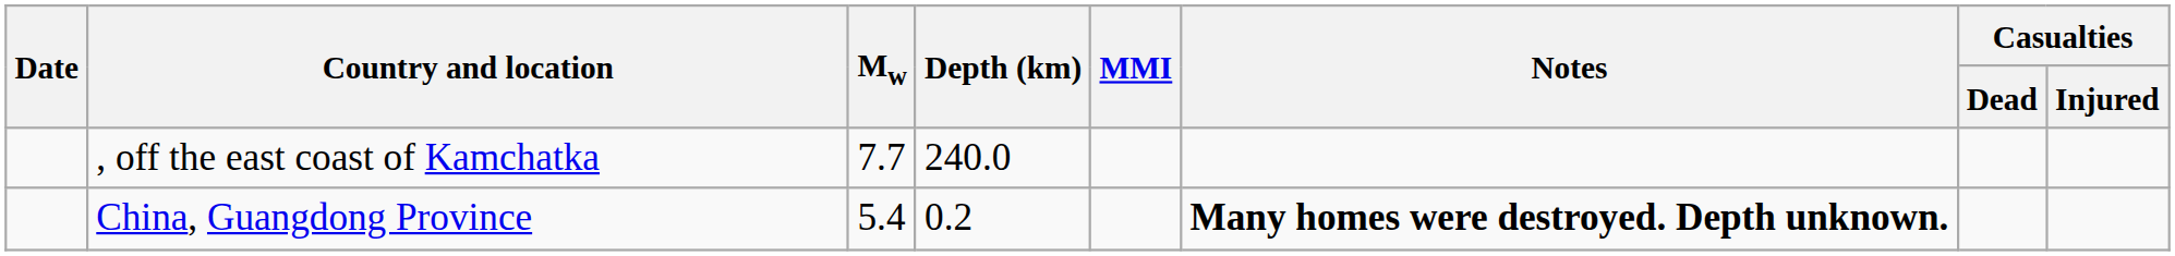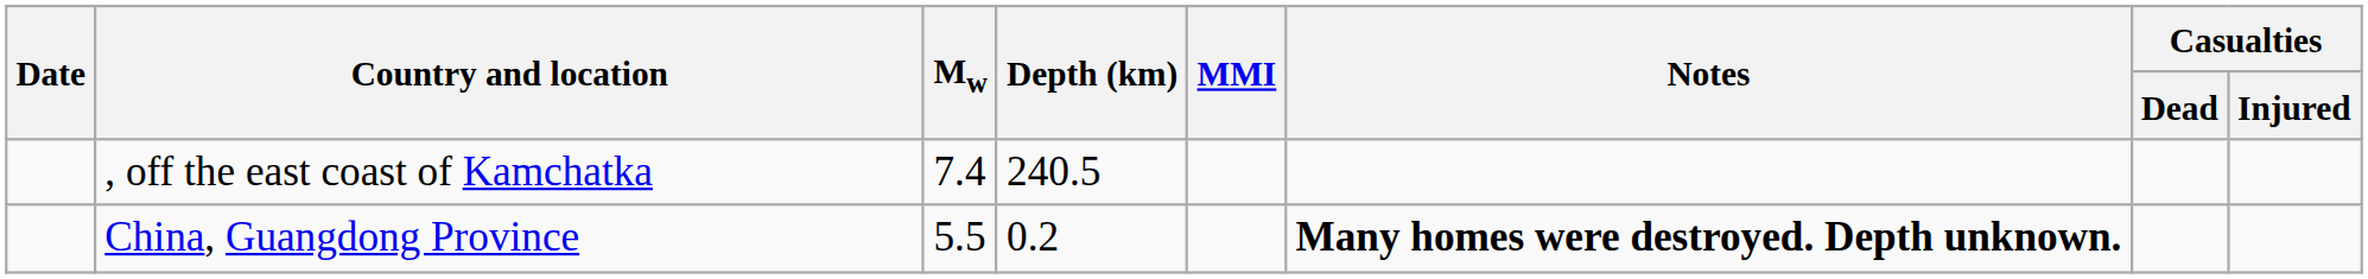, off the east coast of Kamchatka | Mw: 7.7 -> 7.4
, off the east coast of Kamchatka | Depth (km): 240.0 -> 240.5
China, Guangdong Province | Mw: 5.4 -> 5.5
